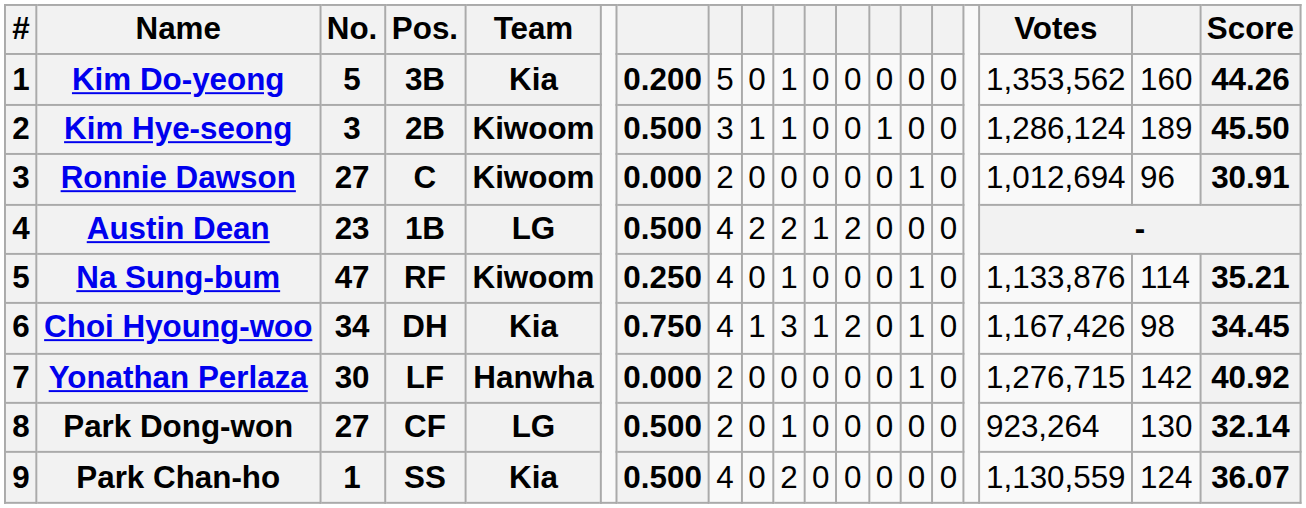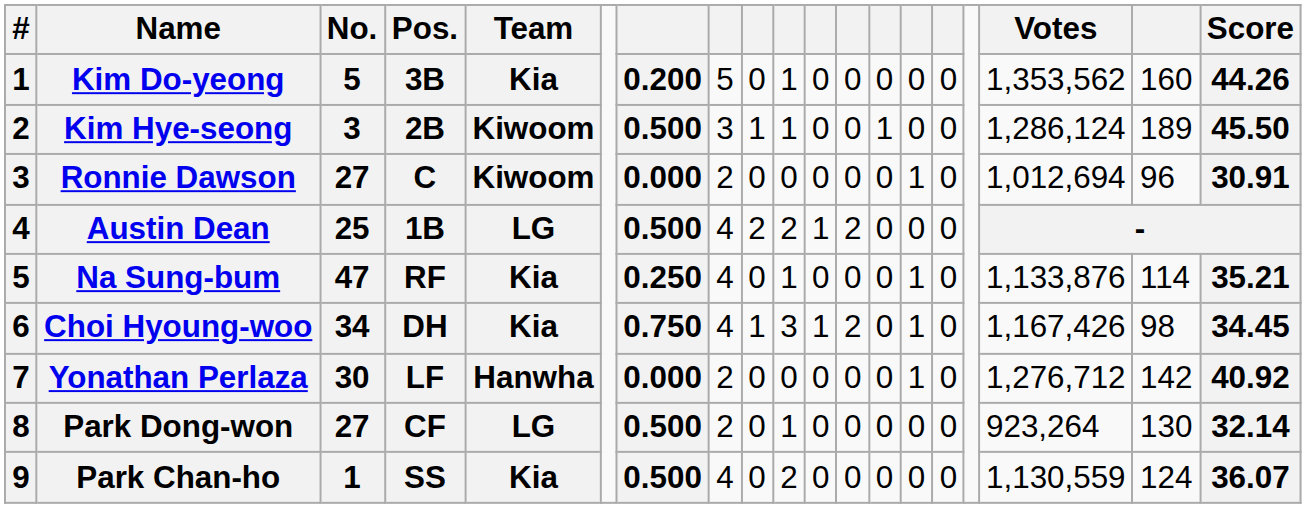Austin Dean | No.: 23 -> 25
Na Sung-bum | Team: Kiwoom -> Kia
Yonathan Perlaza | Votes: 1,276,715 -> 1,276,712
